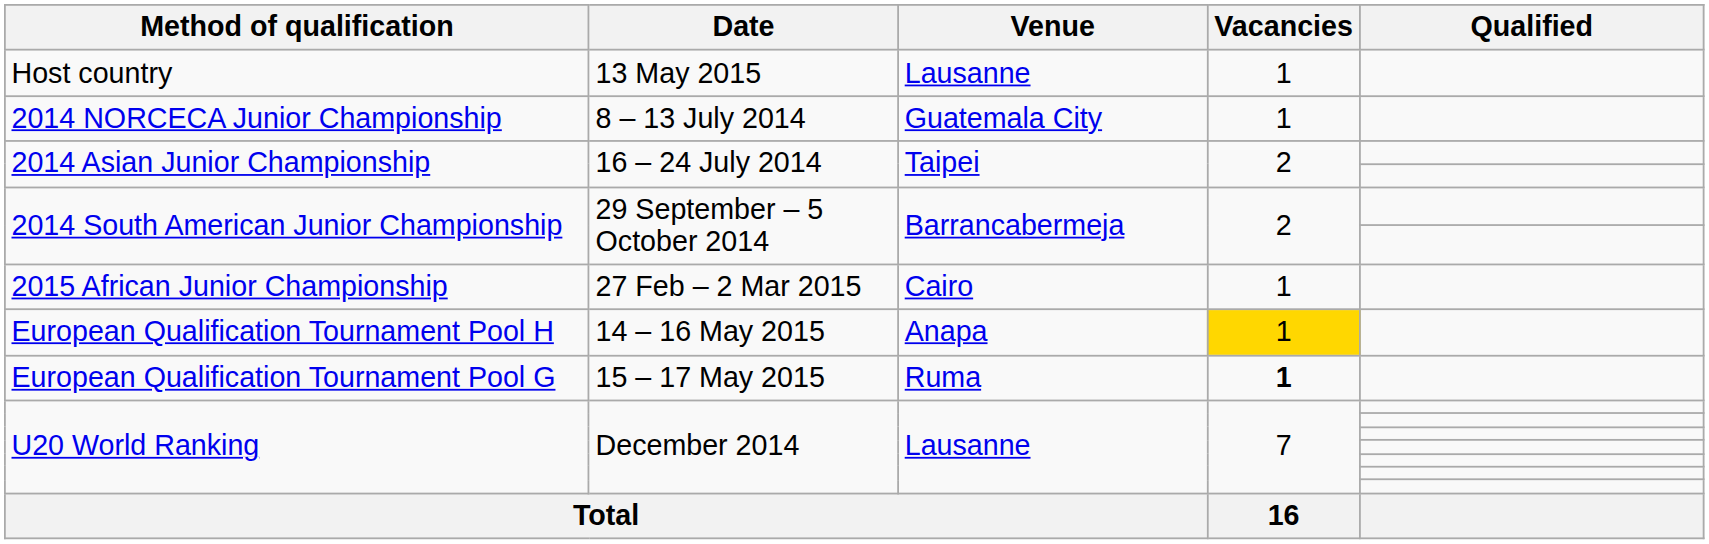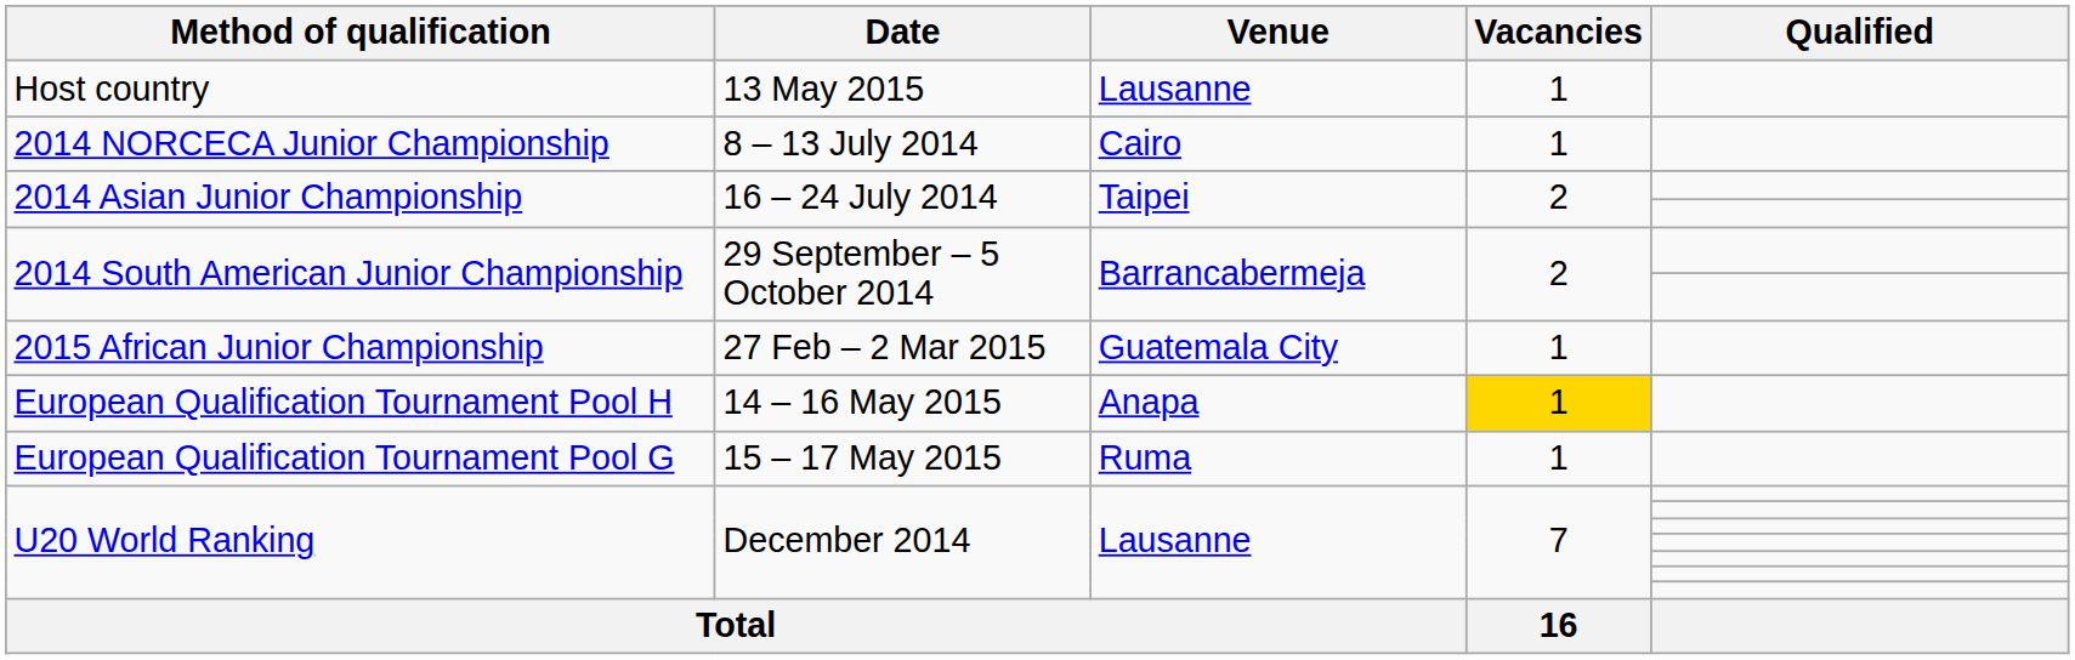2014 NORCECA Junior Championship | Venue: Guatemala City -> Cairo
2015 African Junior Championship | Venue: Cairo -> Guatemala City
European Qualification Tournament Pool G | Vacancies: bold -> normal
